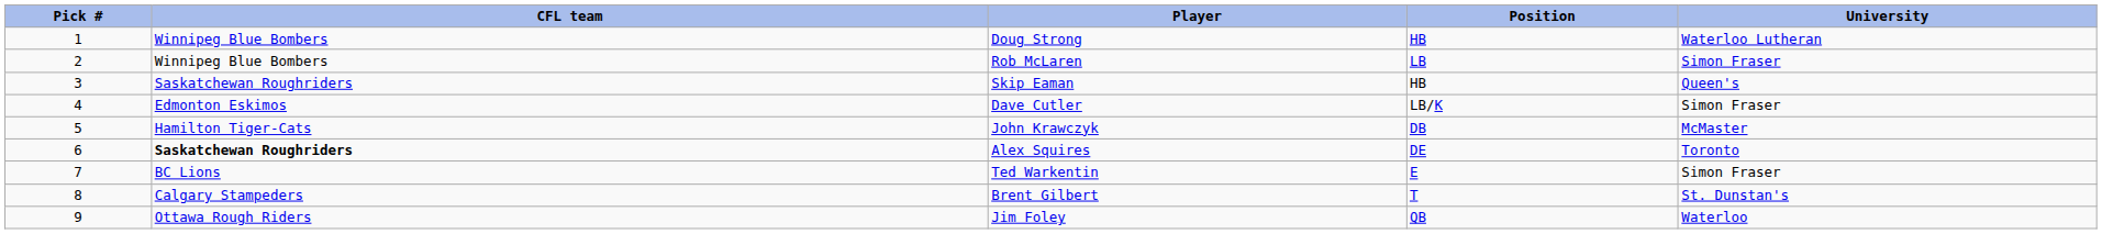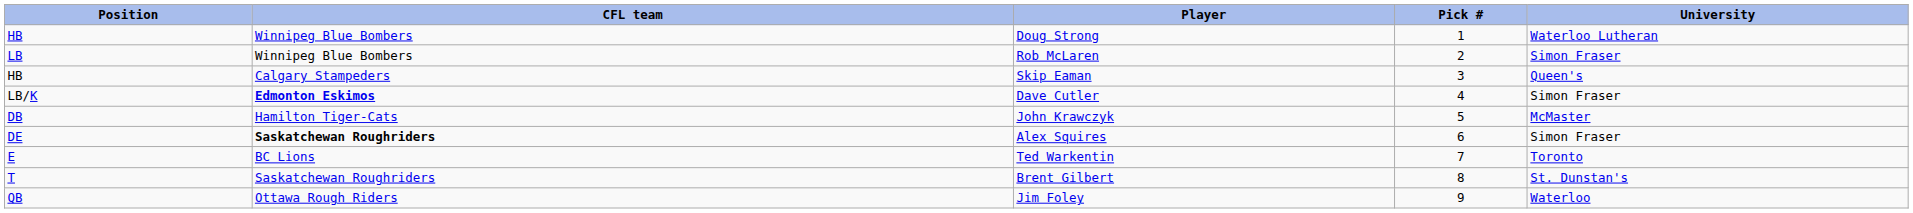columns swapped: Pick # <-> Position
Skip Eaman | CFL team: Saskatchewan Roughriders -> Calgary Stampeders
Dave Cutler | CFL team: normal -> bold
Alex Squires | University: Toronto -> Simon Fraser
Ted Warkentin | University: Simon Fraser -> Toronto
Brent Gilbert | CFL team: Calgary Stampeders -> Saskatchewan Roughriders
